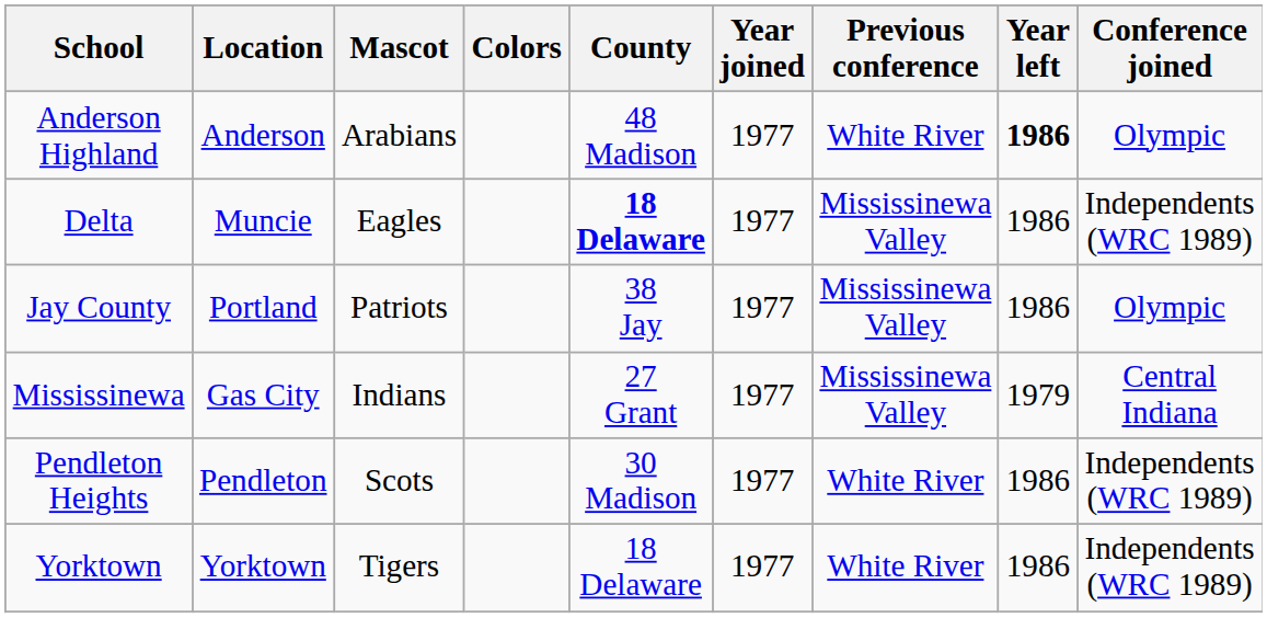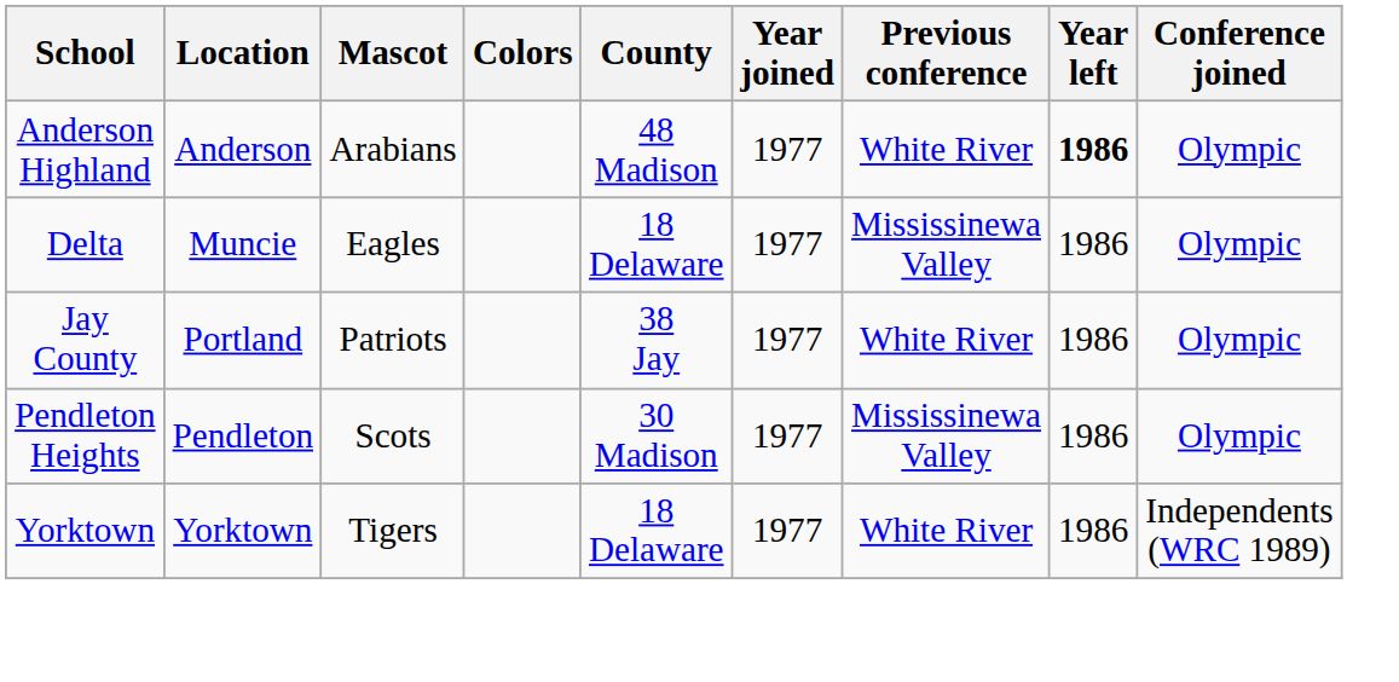Delta | County: bold -> normal
Delta | Conference joined: Independents (WRC 1989) -> Olympic
Jay County | Previous conference: Mississinewa Valley -> White River
- row: Mississinewa | Gas City | Indians | 27 Grant | 1977 | Mississinewa Valley | 1979 | Central Indiana
Pendleton Heights | Previous conference: White River -> Mississinewa Valley
Pendleton Heights | Conference joined: Independents (WRC 1989) -> Olympic
